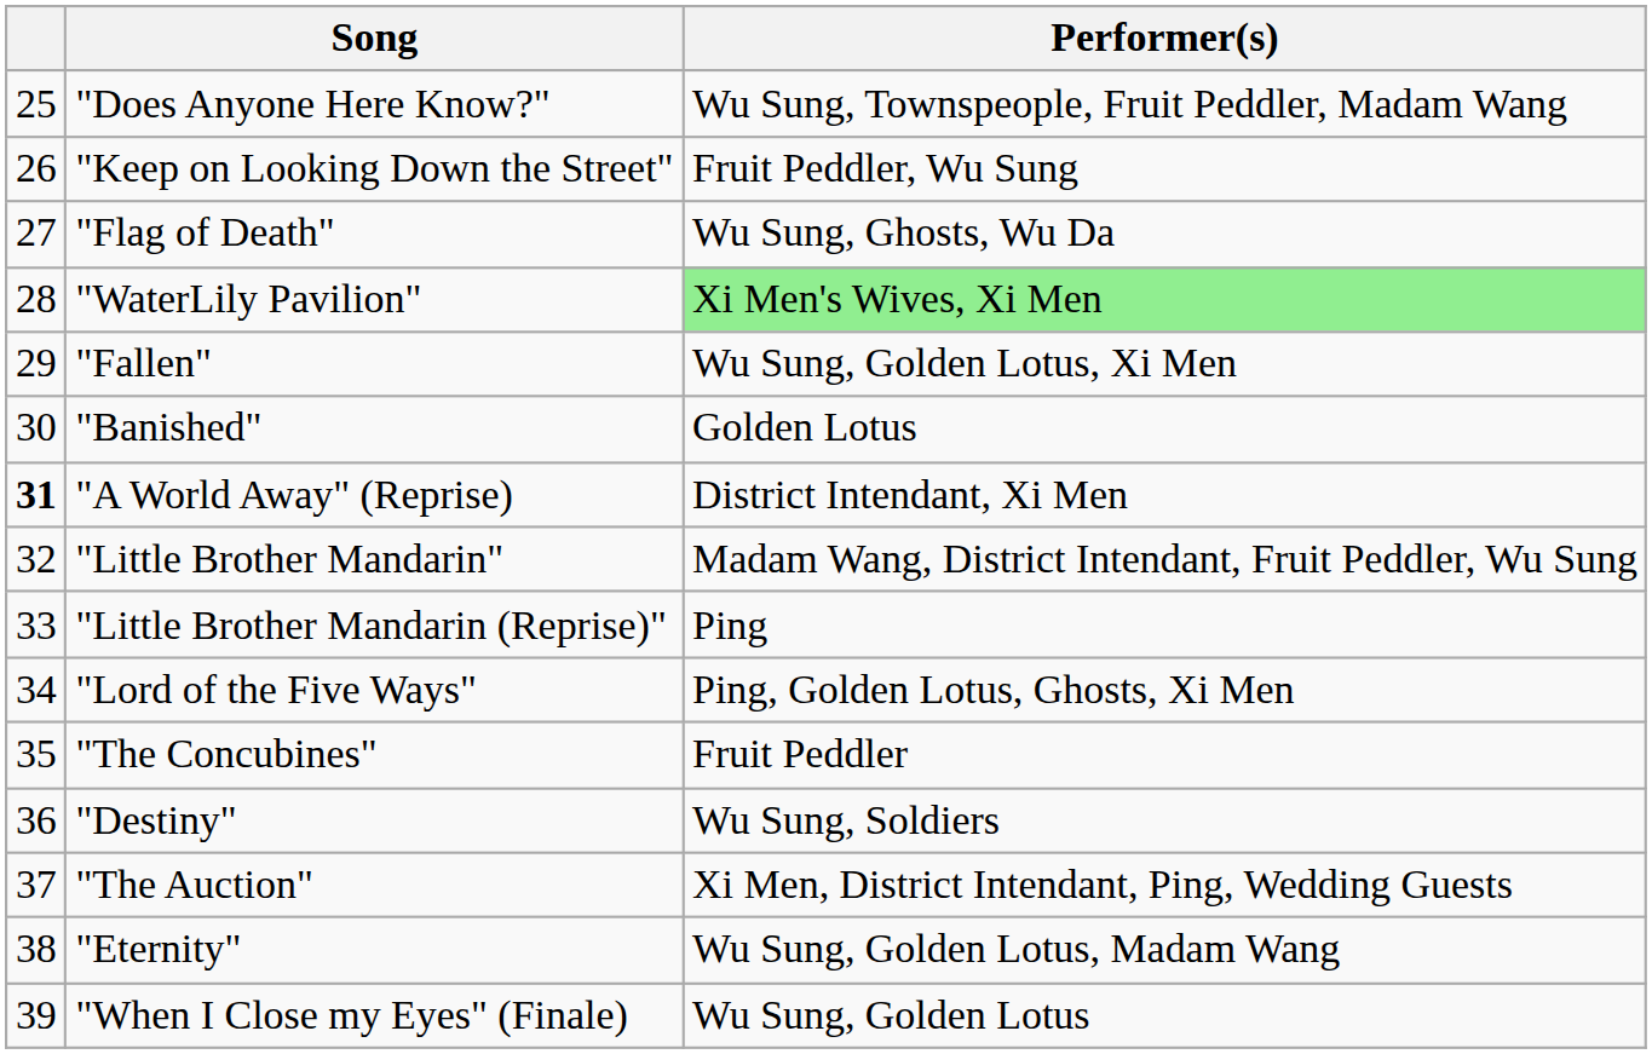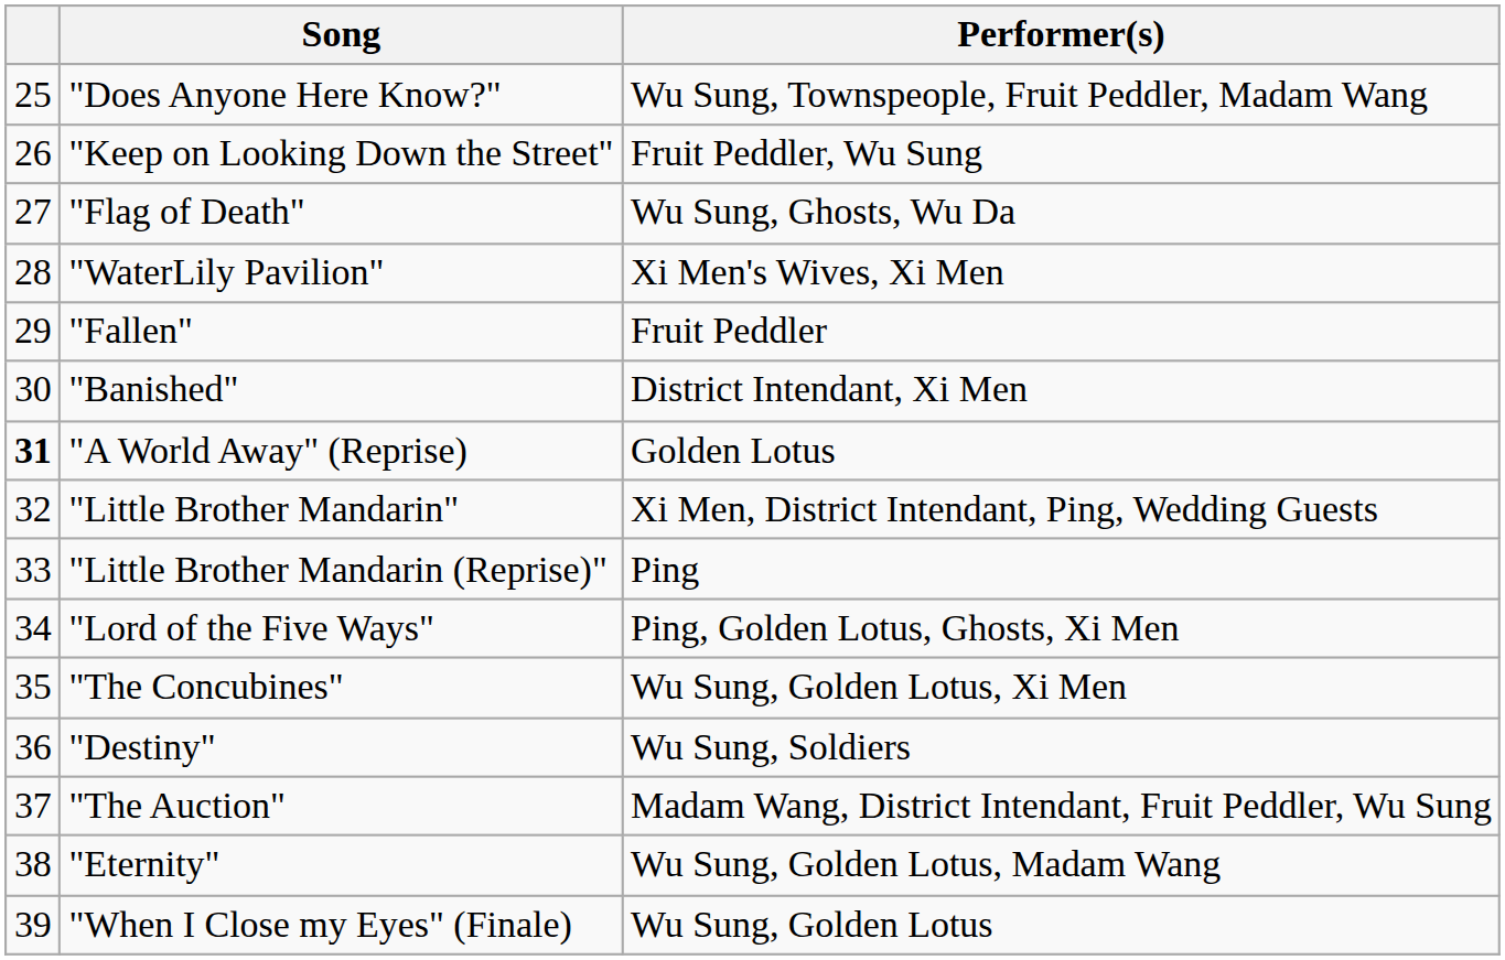"WaterLily Pavilion" | Performer(s): lightgreen background -> no background
"Fallen" | Performer(s): Wu Sung, Golden Lotus, Xi Men -> Fruit Peddler
"Banished" | Performer(s): Golden Lotus -> District Intendant, Xi Men
"A World Away" (Reprise) | Performer(s): District Intendant, Xi Men -> Golden Lotus
"Little Brother Mandarin" | Performer(s): Madam Wang, District Intendant, Fruit Peddler, Wu Sung -> Xi Men, District Intendant, Ping, Wedding Guests
"The Concubines" | Performer(s): Fruit Peddler -> Wu Sung, Golden Lotus, Xi Men
"The Auction" | Performer(s): Xi Men, District Intendant, Ping, Wedding Guests -> Madam Wang, District Intendant, Fruit Peddler, Wu Sung
